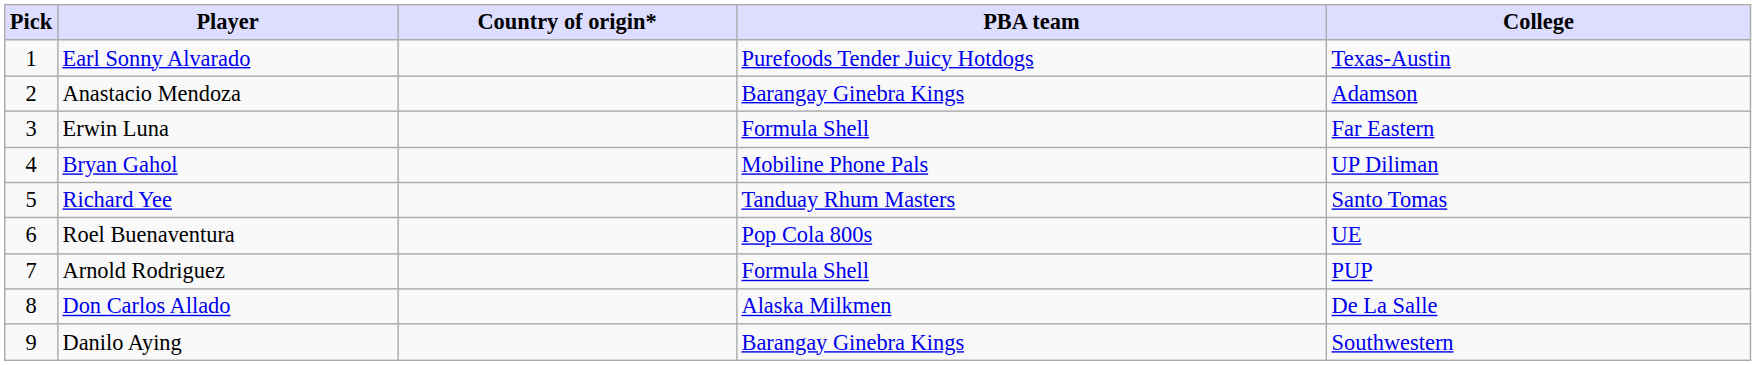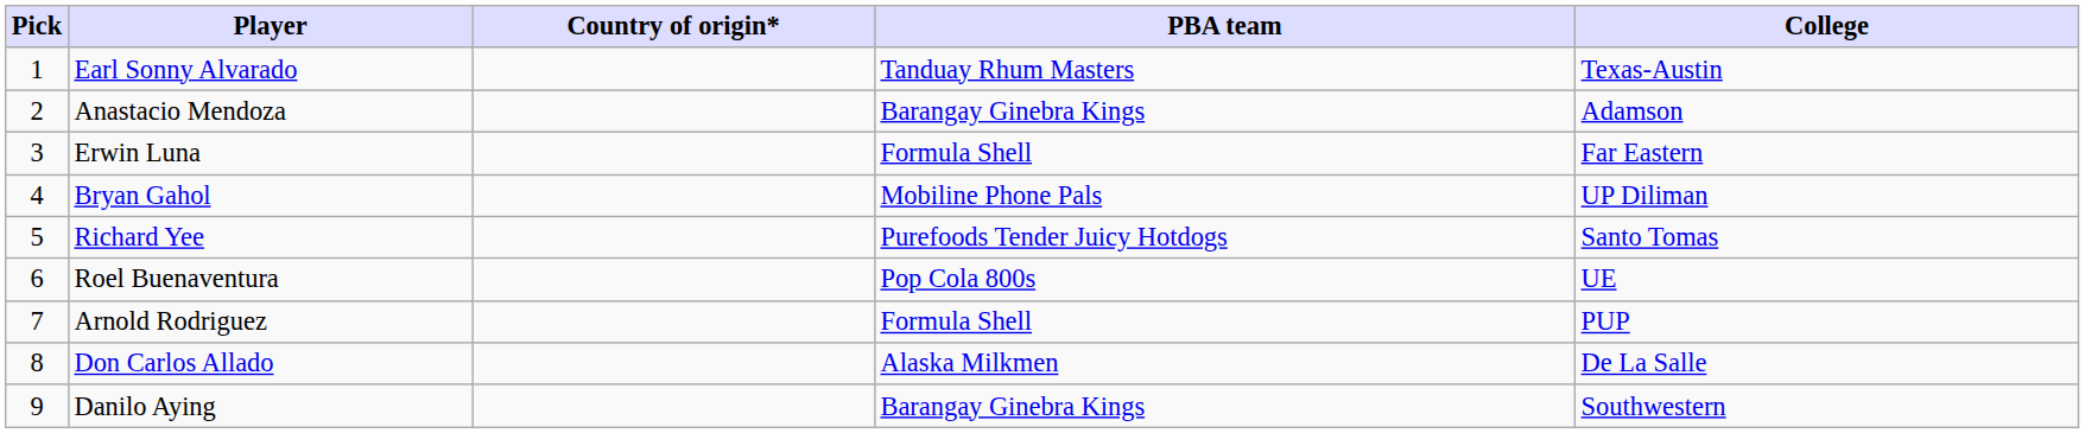Earl Sonny Alvarado | PBA team: Purefoods Tender Juicy Hotdogs -> Tanduay Rhum Masters
Richard Yee | PBA team: Tanduay Rhum Masters -> Purefoods Tender Juicy Hotdogs
